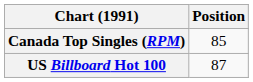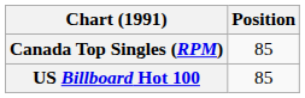US Billboard Hot 100 | Position: 87 -> 85
